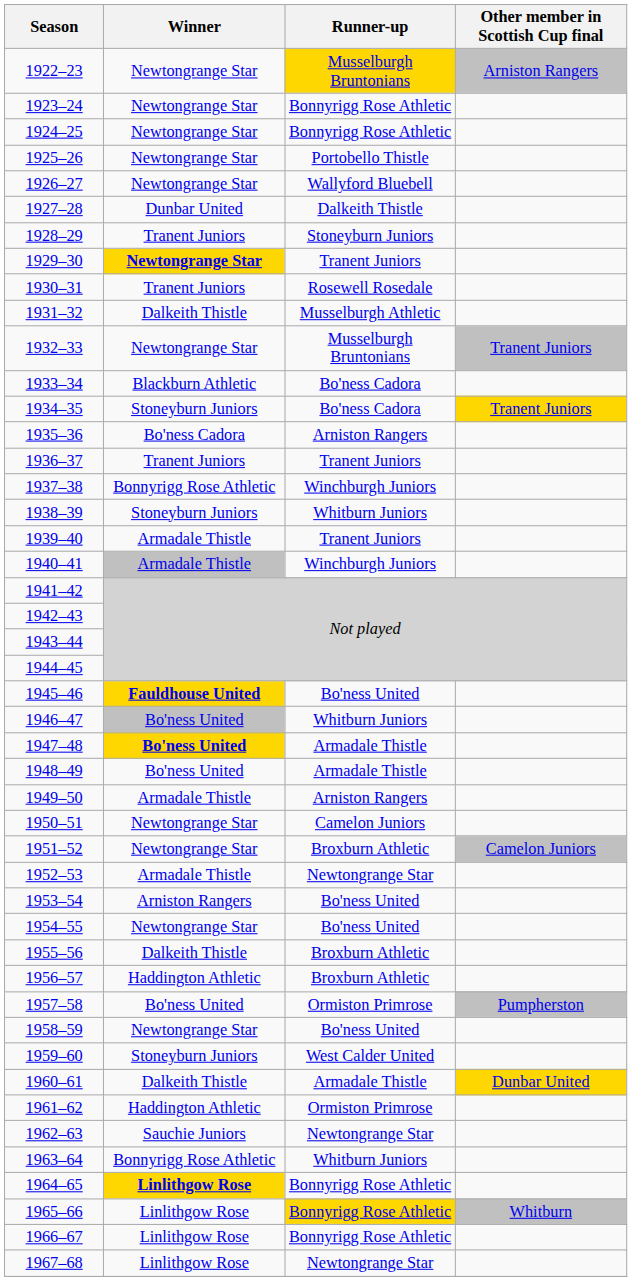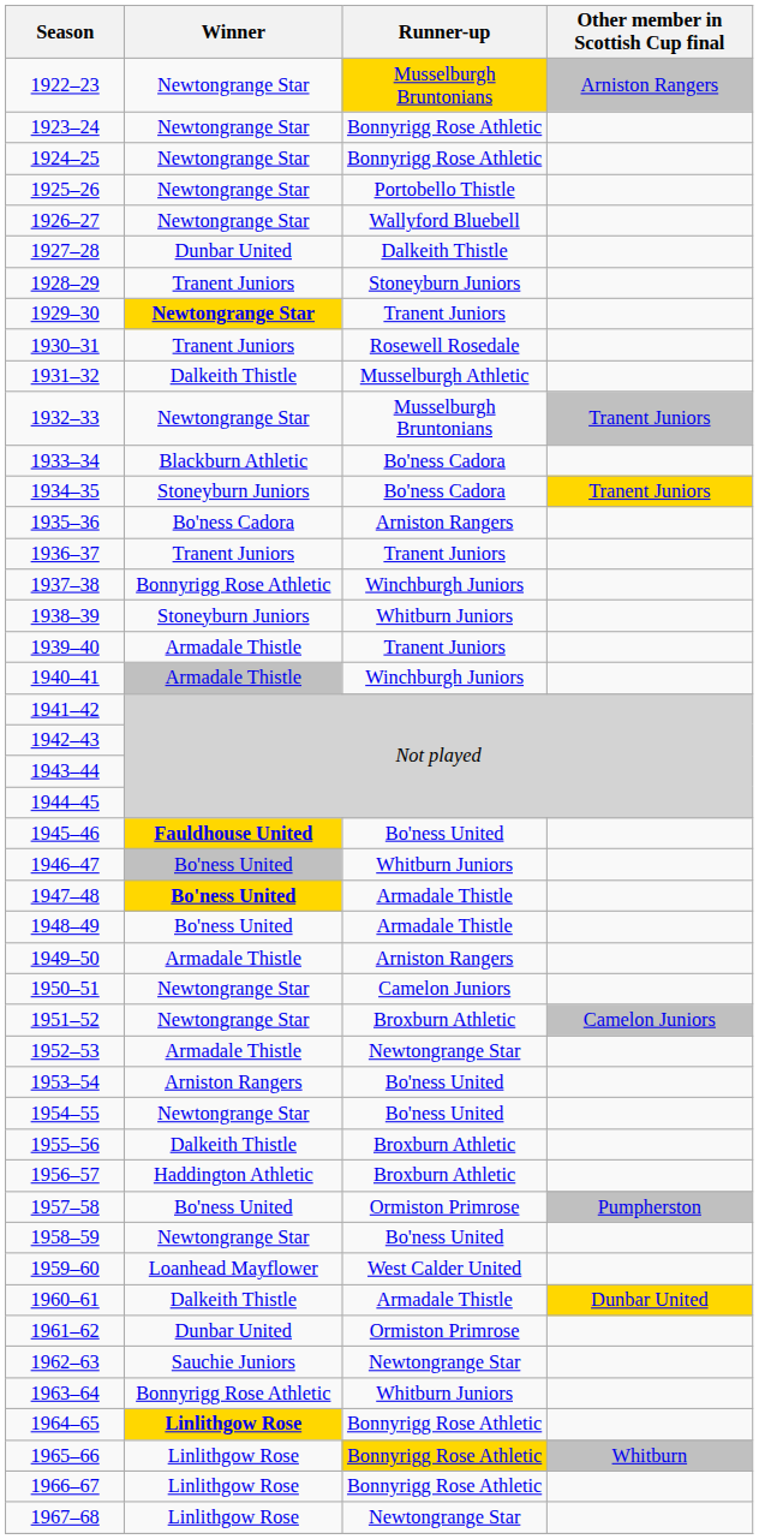1959–60 | Winner: Stoneyburn Juniors -> Loanhead Mayflower
1961–62 | Winner: Haddington Athletic -> Dunbar United
